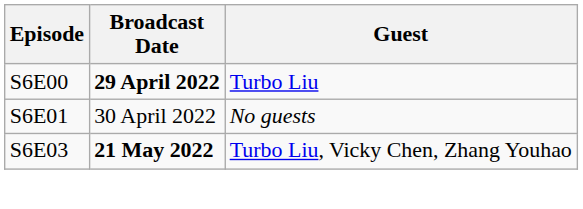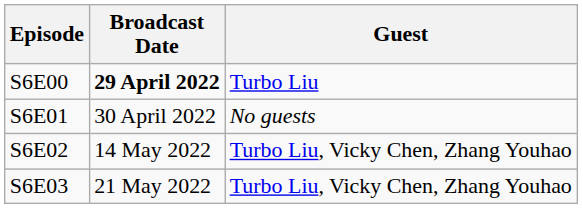+ row: S6E02 | 14 May 2022 | Turbo Liu, Vicky Chen, Zhang Youhao
S6E03 | Broadcast Date: bold -> normal
